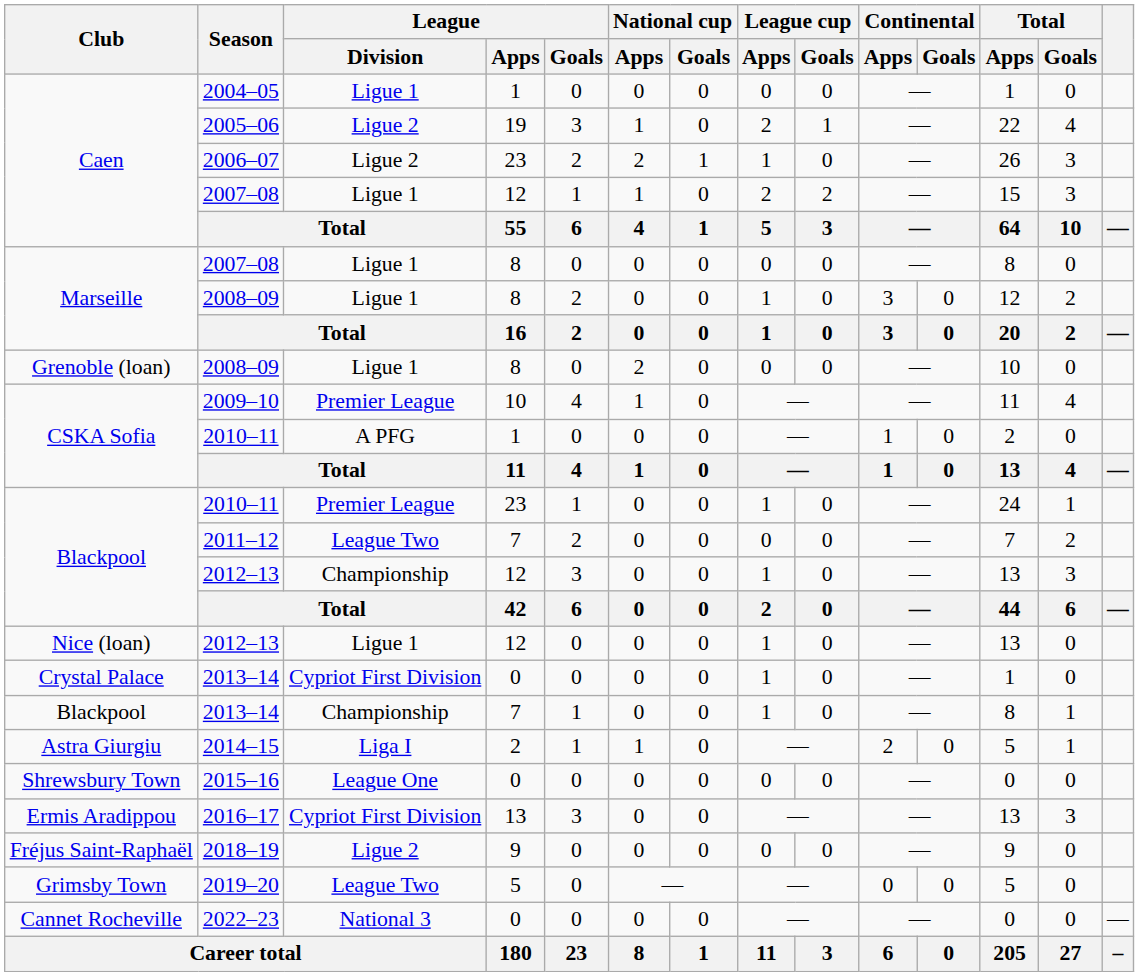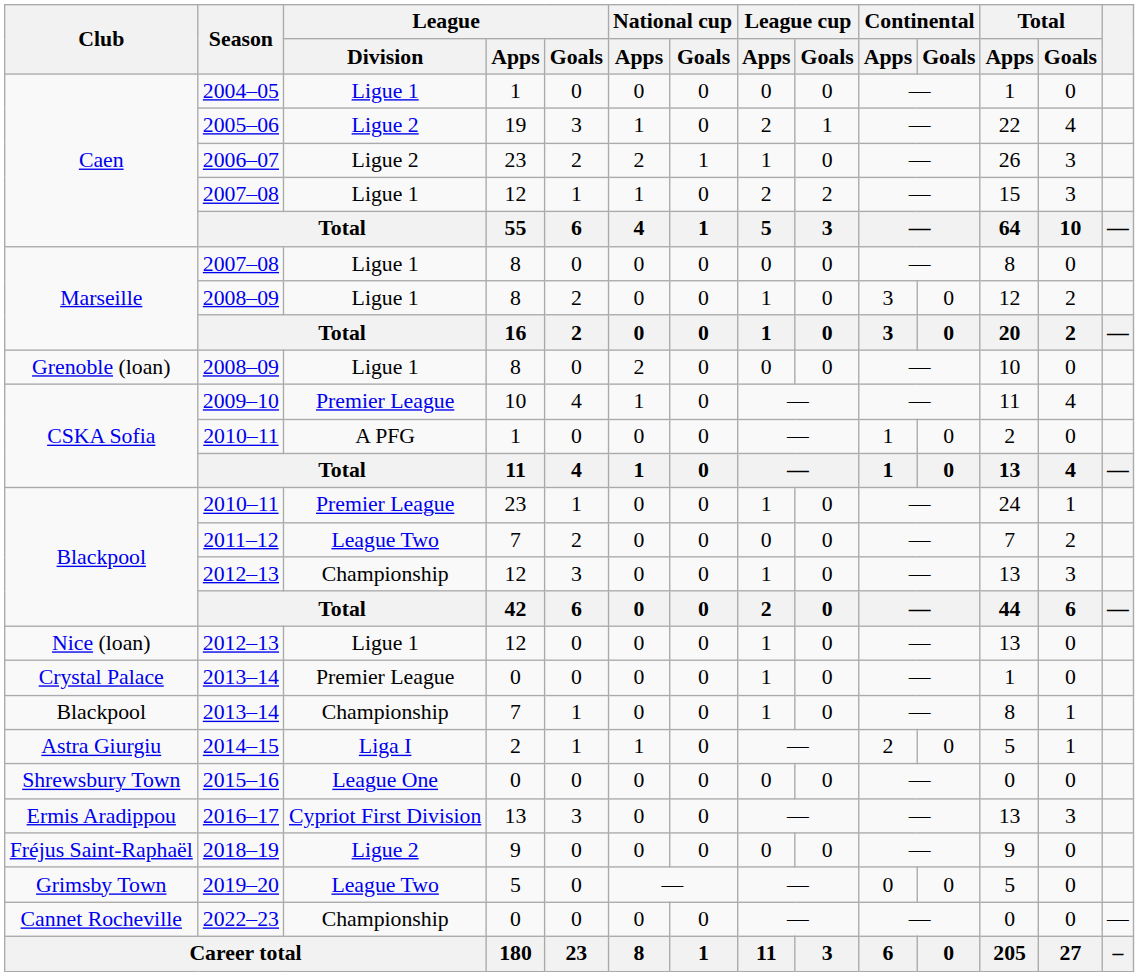Crystal Palace / 2013–14 | League / Division: Cypriot First Division -> Premier League
2022–23 | League / Division: National 3 -> Championship
